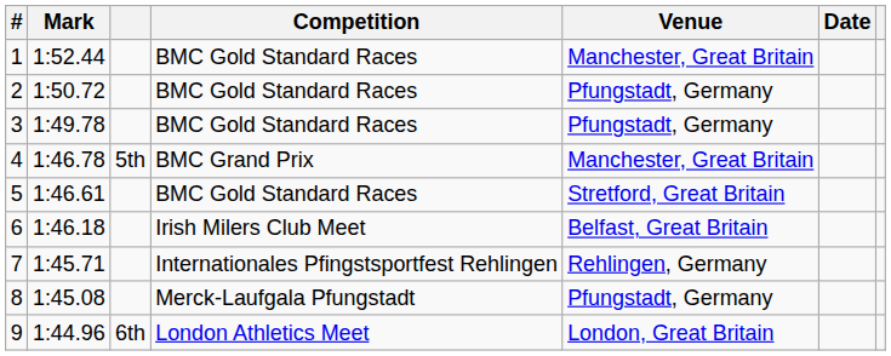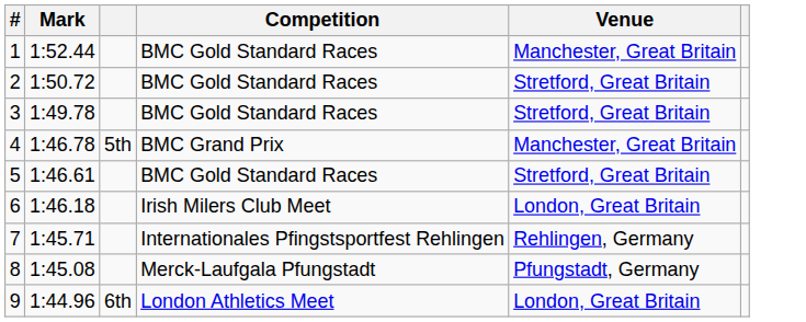- column: Date
2 | Venue: Pfungstadt, Germany -> Stretford, Great Britain
3 | Venue: Pfungstadt, Germany -> Stretford, Great Britain
6 | Venue: Belfast, Great Britain -> London, Great Britain
